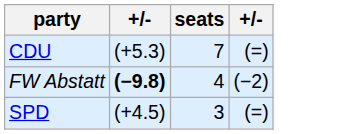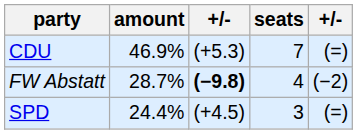+ column: amount | 46.9% | 28.7% | 24.4%
